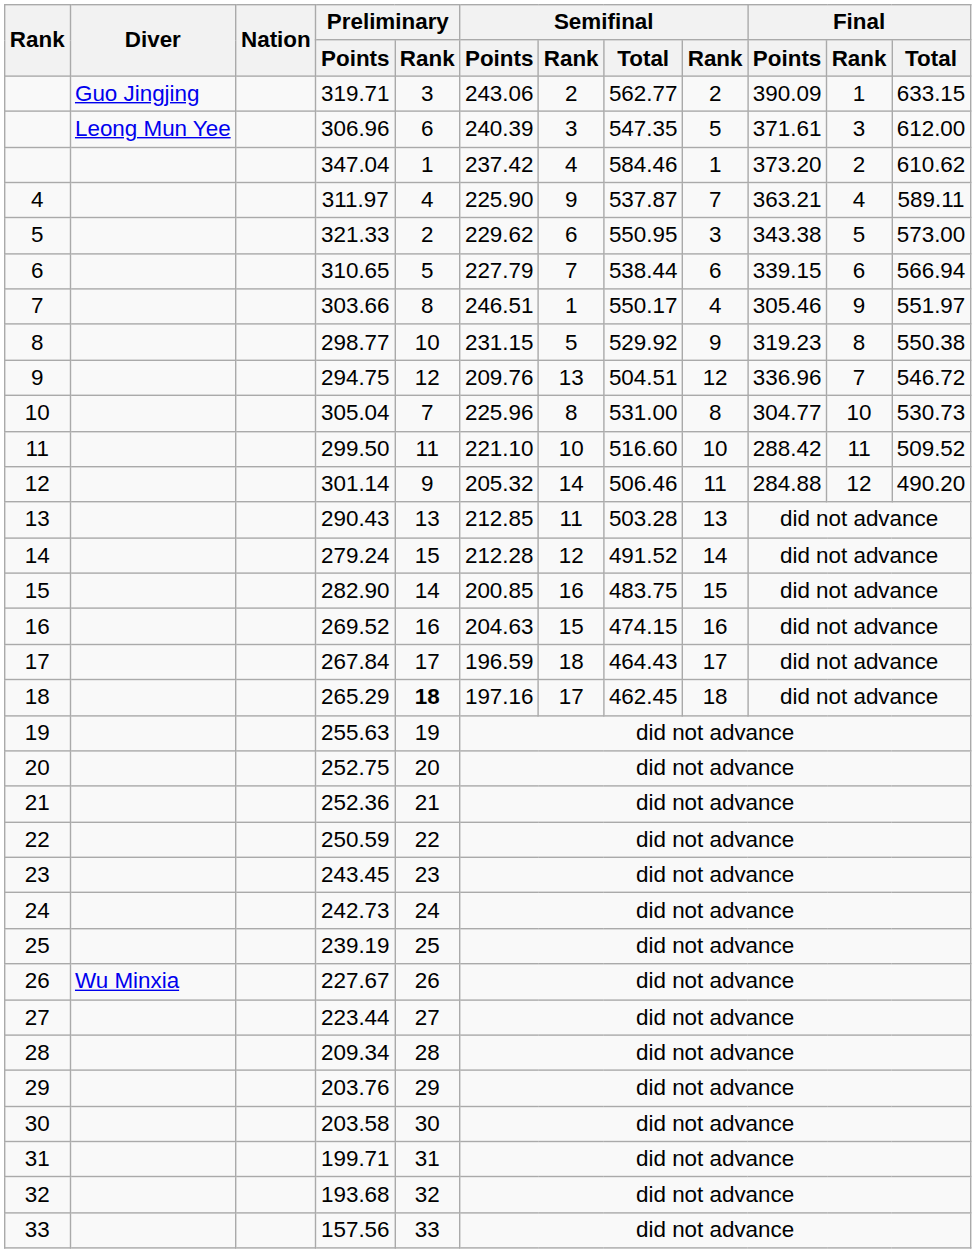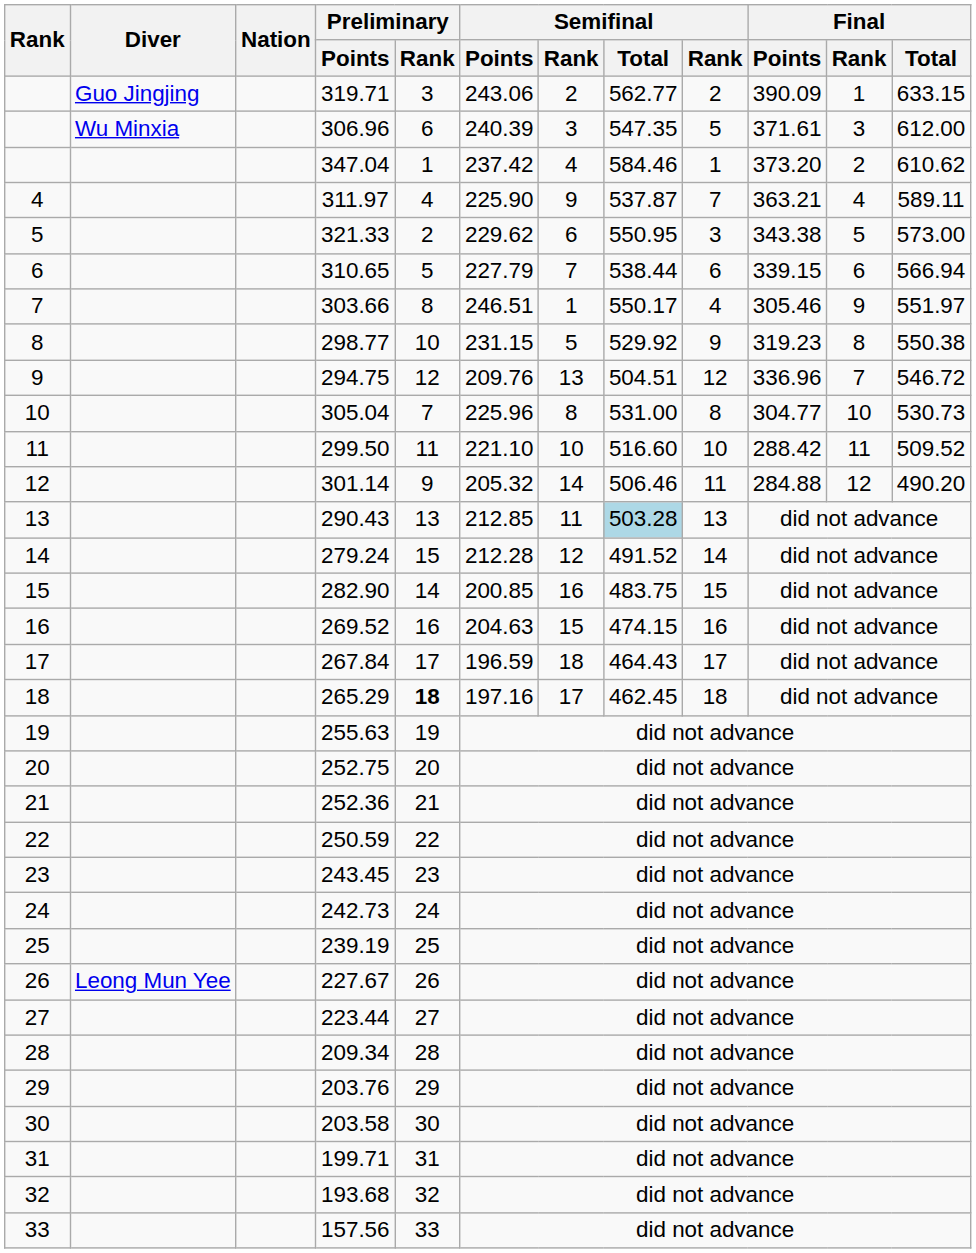306.96 | Diver: Leong Mun Yee -> Wu Minxia
290.43 | Semifinal / Total: no background -> lightblue background
227.67 | Diver: Wu Minxia -> Leong Mun Yee
